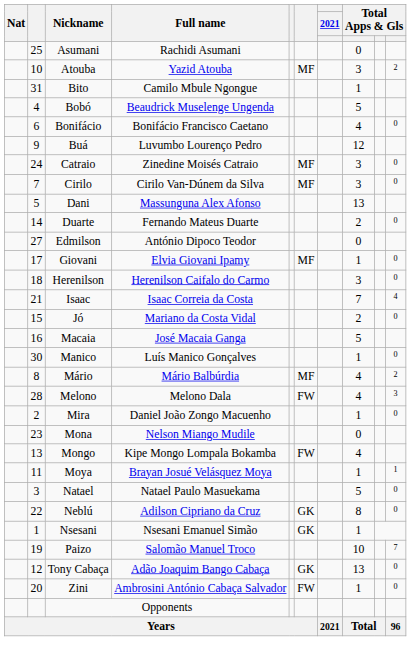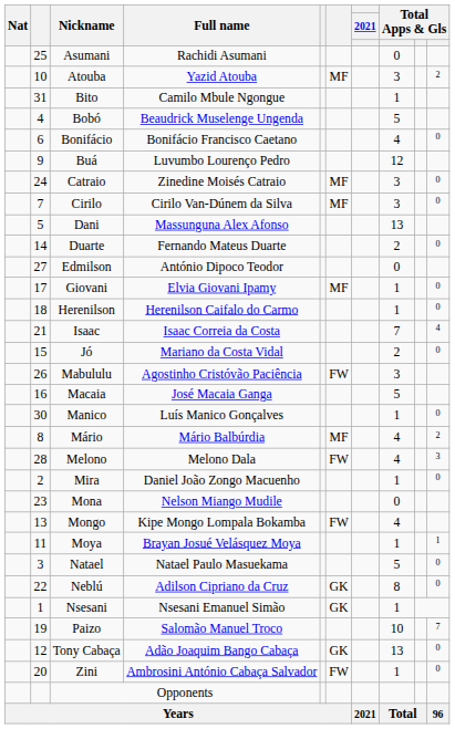Herenilson | column 8: 3 -> 1
+ row: 26 | Mabululu | Agostinho Cristóvão Paciência | FW | 3
